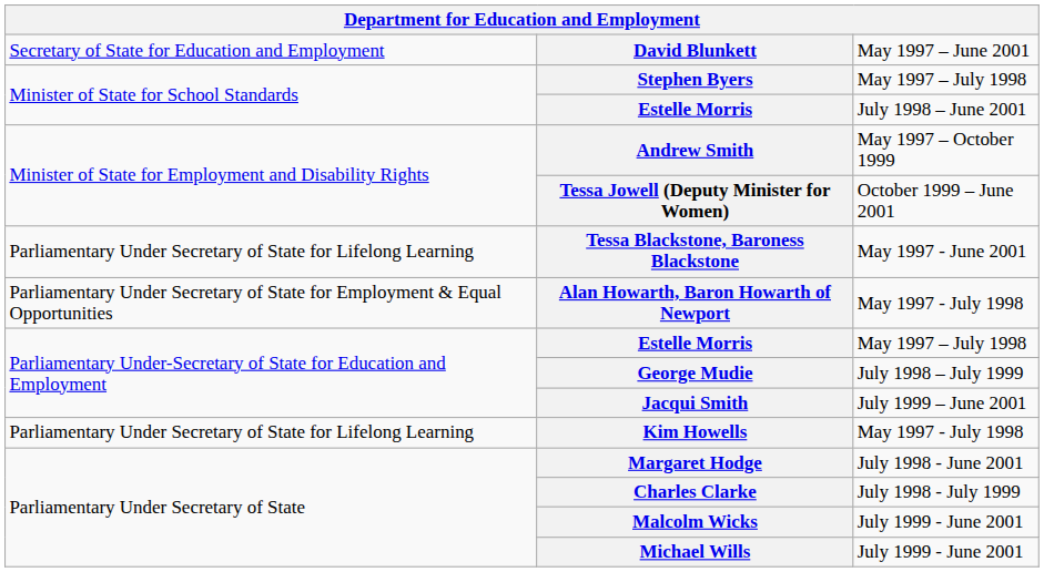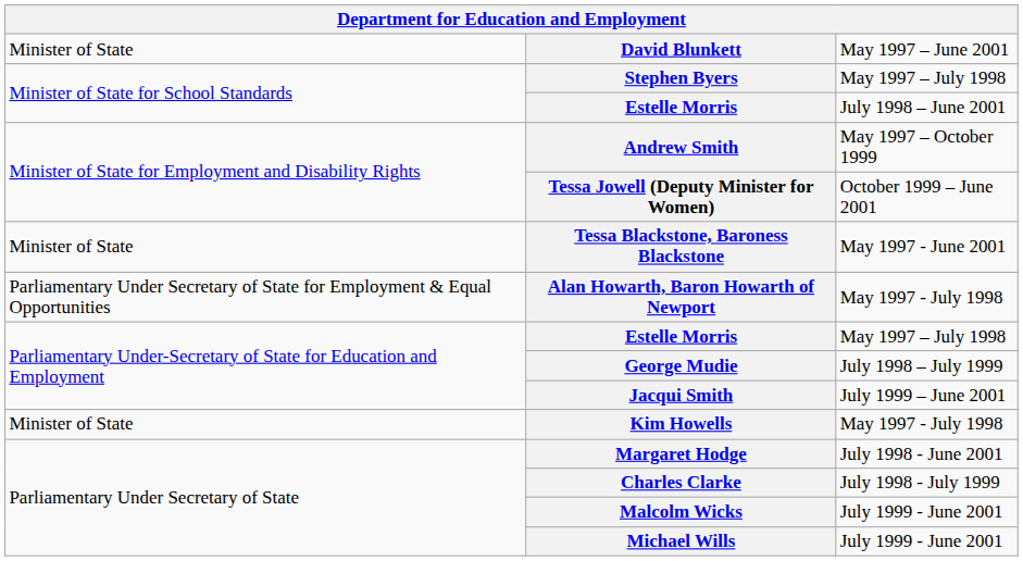David Blunkett | column 1: Secretary of State for Education and Employment -> Minister of State
Tessa Blackstone, Baroness Blackstone | column 1: Parliamentary Under Secretary of State for Lifelong Learning -> Minister of State
Kim Howells | column 1: Parliamentary Under Secretary of State for Lifelong Learning -> Minister of State
